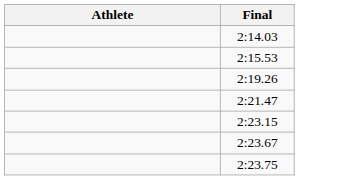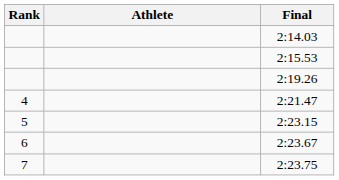+ column: Rank | 4 | 5 | 6 | 7
